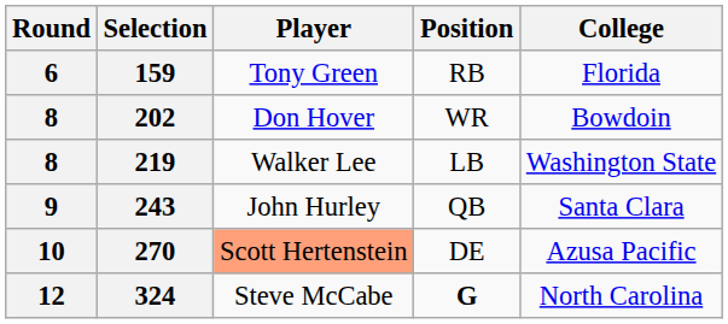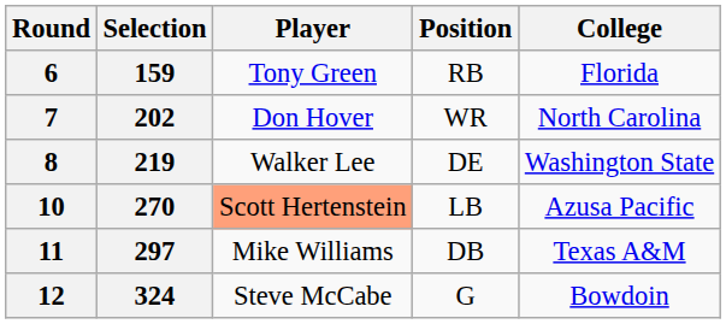202 | Round: 8 -> 7
202 | College: Bowdoin -> North Carolina
219 | Position: LB -> DE
- row: 9 | 243 | John Hurley | QB | Santa Clara
270 | Position: DE -> LB
+ row: 11 | 297 | Mike Williams | DB | Texas A&M
324 | Position: bold -> normal
324 | College: North Carolina -> Bowdoin
